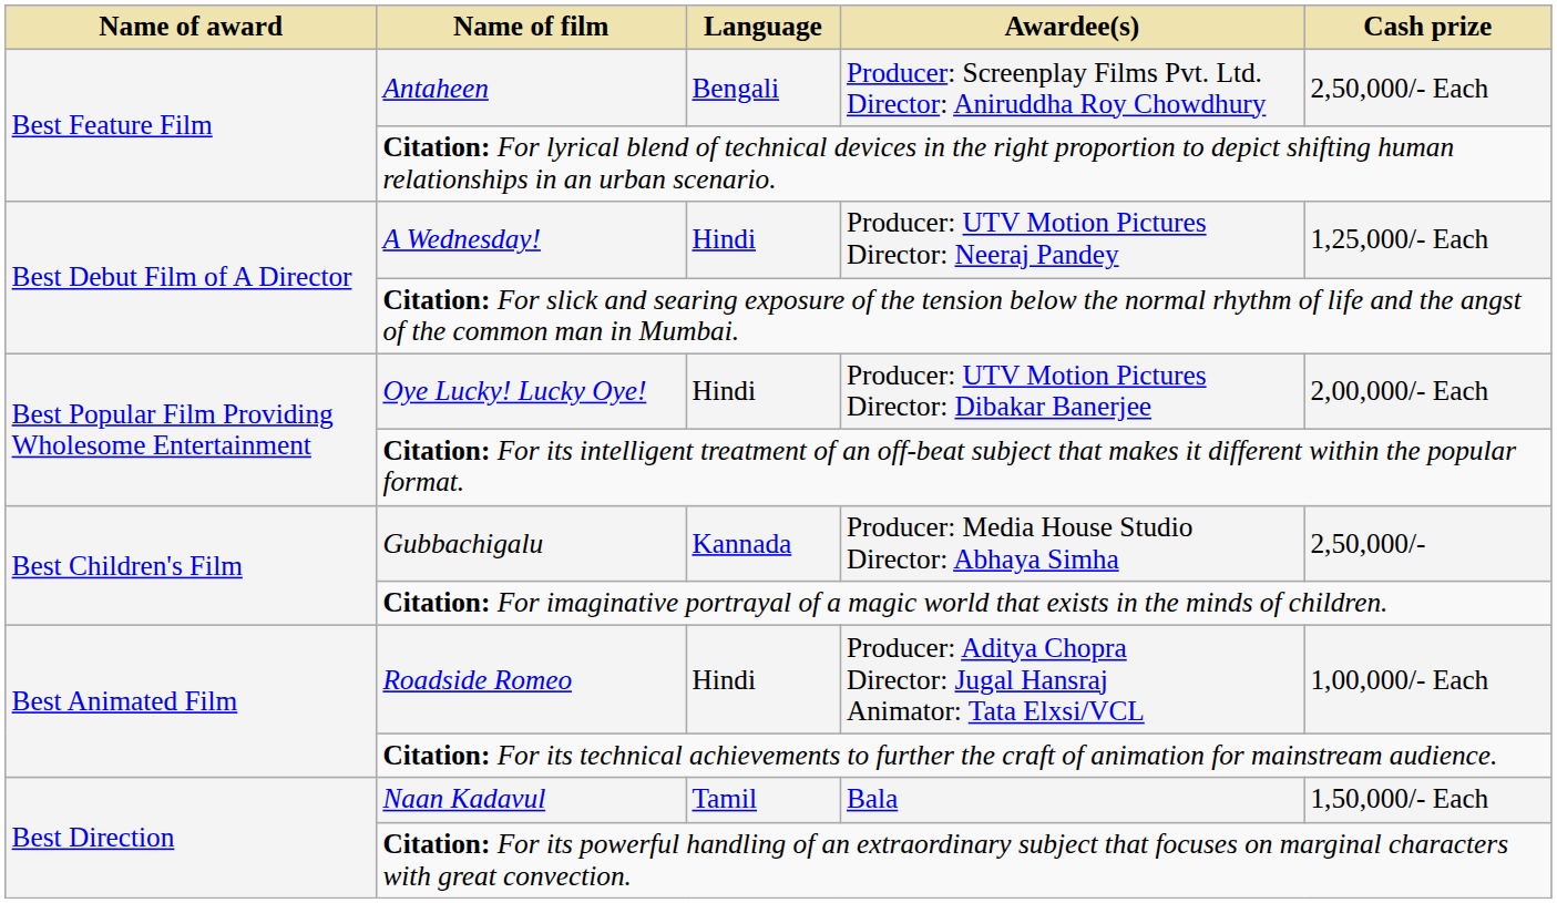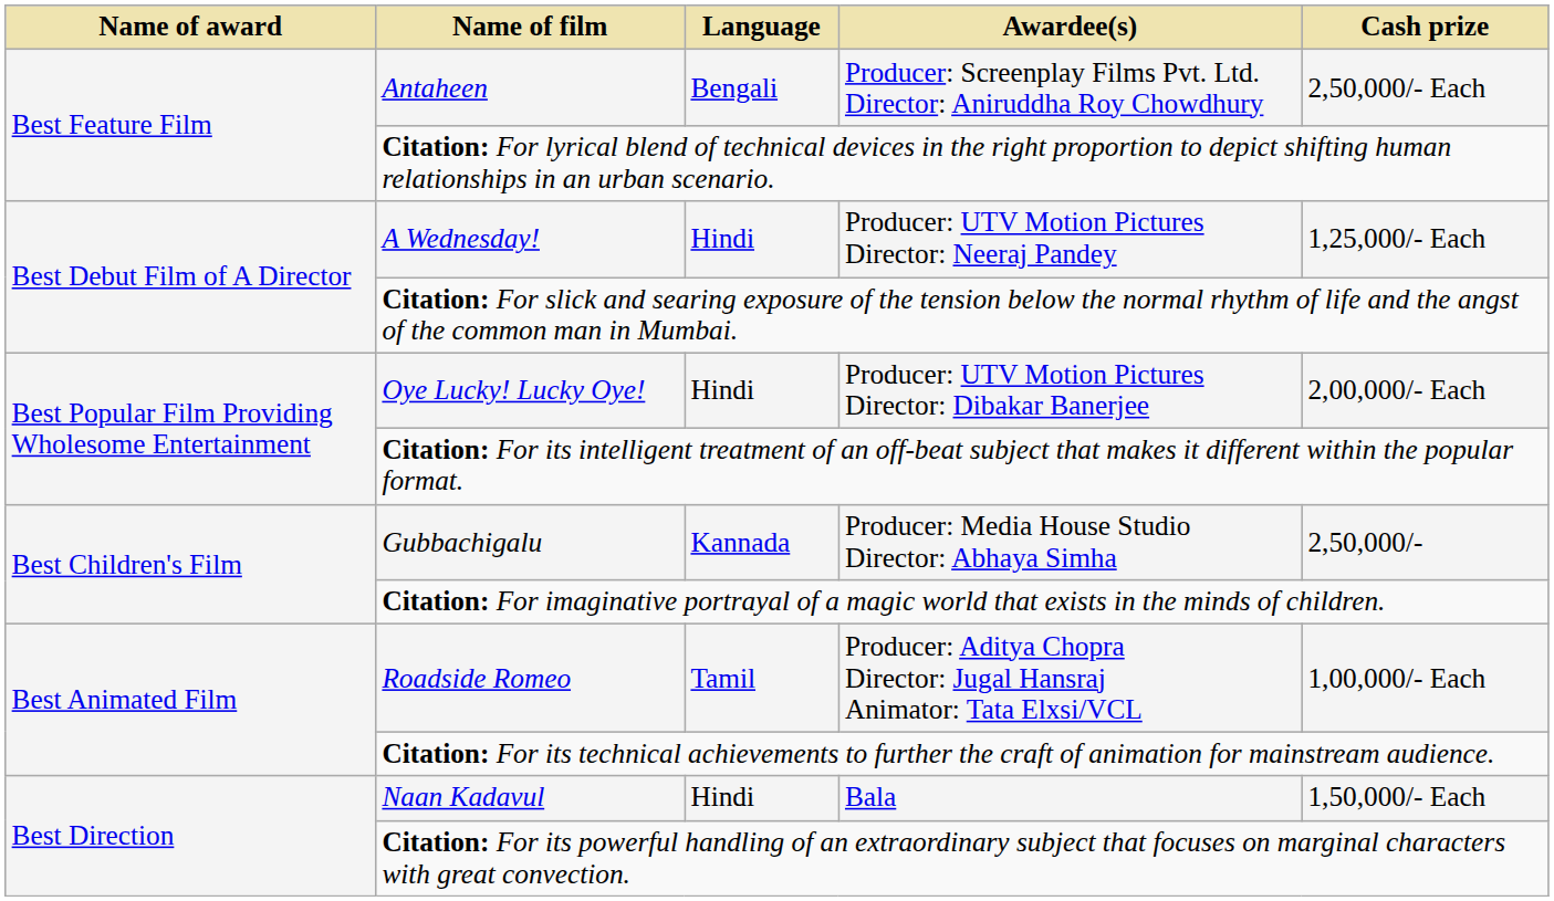Roadside Romeo | Language: Hindi -> Tamil
Naan Kadavul | Language: Tamil -> Hindi
